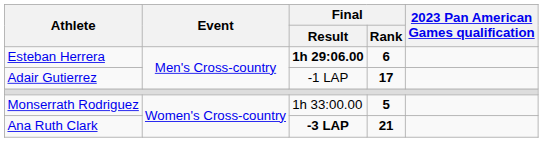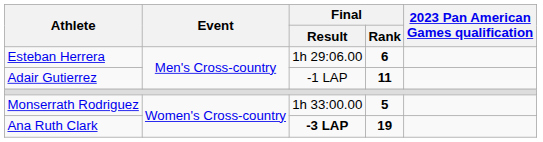Esteban Herrera | Final / Result: bold -> normal
Adair Gutierrez | Final / Rank: 17 -> 11
Ana Ruth Clark | Final / Rank: 21 -> 19
